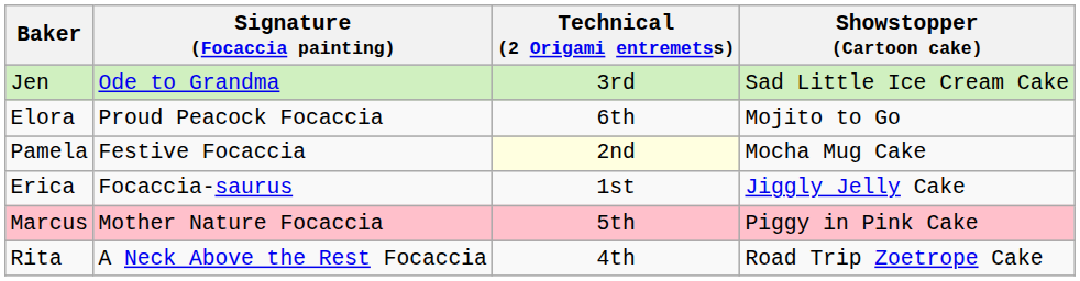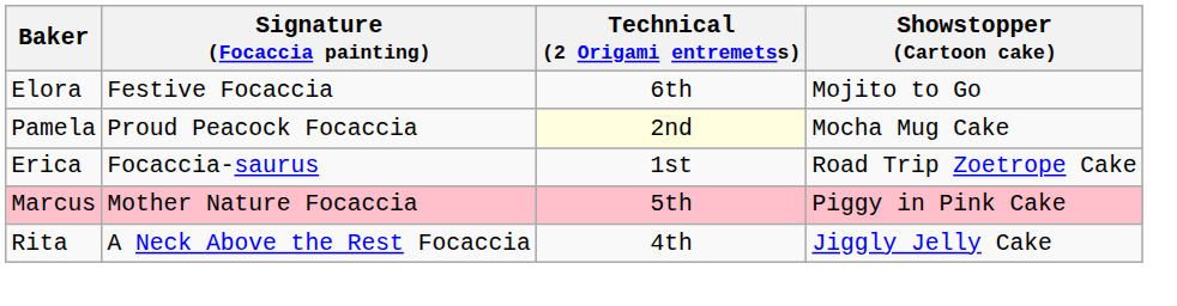- row: Jen | Ode to Grandma | 3rd | Sad Little Ice Cream Cake
Elora | Signature (Focaccia painting): Proud Peacock Focaccia -> Festive Focaccia
Pamela | Signature (Focaccia painting): Festive Focaccia -> Proud Peacock Focaccia
Erica | Showstopper (Cartoon cake): Jiggly Jelly Cake -> Road Trip Zoetrope Cake
Rita | Showstopper (Cartoon cake): Road Trip Zoetrope Cake -> Jiggly Jelly Cake
